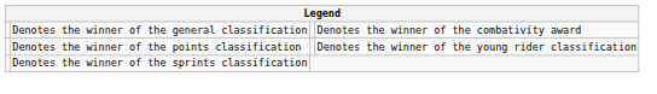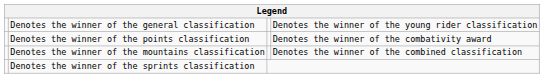Denotes the winner of the general classification | column 4: Denotes the winner of the combativity award -> Denotes the winner of the young rider classification
Denotes the winner of the points classification | column 4: Denotes the winner of the young rider classification -> Denotes the winner of the combativity award
+ row: Denotes the winner of the mountains classification | Denotes the winner of the combined classification
